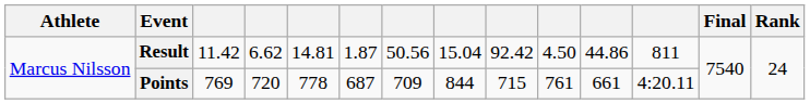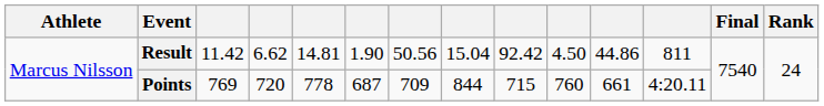Result | column 6: 1.87 -> 1.90
Points | column 10: 761 -> 760
